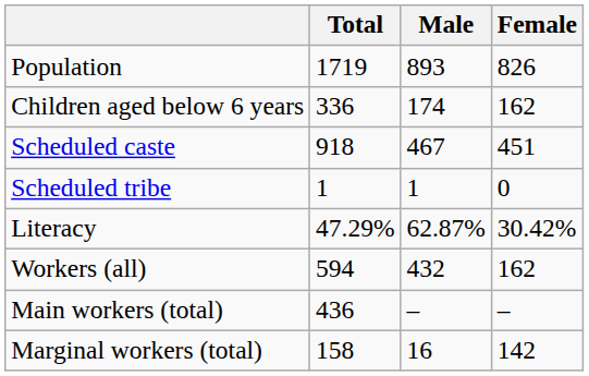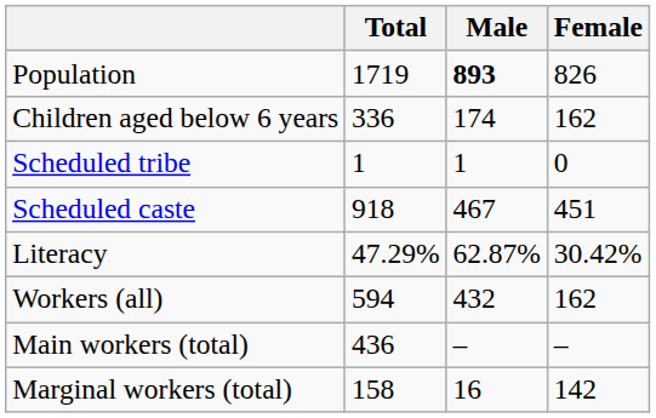Population | Male: normal -> bold
rows swapped: Scheduled caste <-> Scheduled tribe
